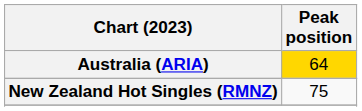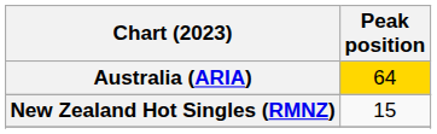New Zealand Hot Singles (RMNZ) | Peak position: 75 -> 15
